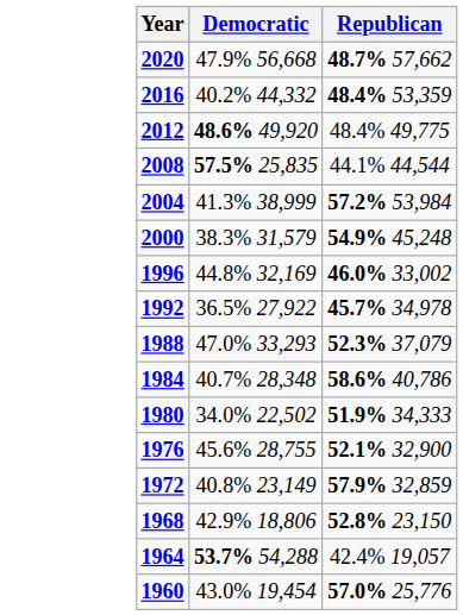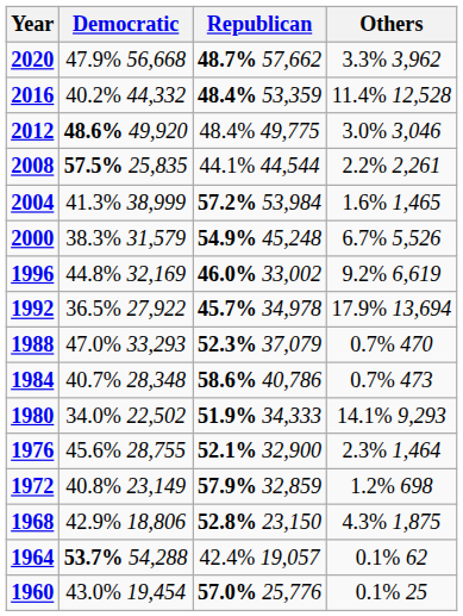+ column: Others | 3.3% 3,962 | 11.4% 12,528 | 3.0% 3,046 | 2.2% 2,261 | 1.6% 1,465 | 6.7% 5,526 | 9.2% 6,619 | 17.9% 13,694 | 0.7% 470 | 0.7% 473 | 14.1% 9,293 | 2.3% 1,464 | 1.2% 698 | 4.3% 1,875 | 0.1% 62 | 0.1% 25
